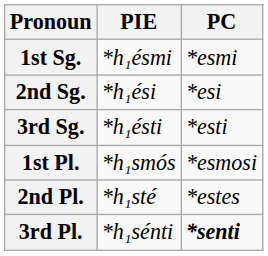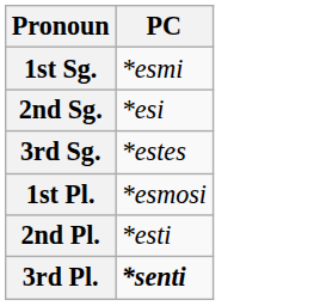- column: PIE | *h₁ésmi | *h₁ési | *h₁ésti | *h₁smós | *h₁sté | *h₁sénti
3rd Sg. | PC: *esti -> *estes
2nd Pl. | PC: *estes -> *esti
